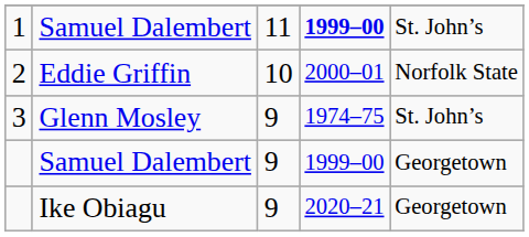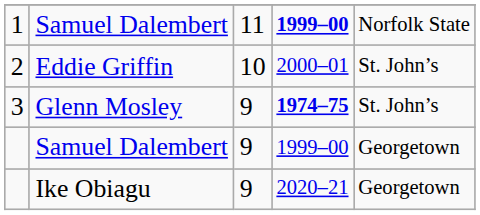1 | column 5: St. John’s -> Norfolk State
2 | column 5: Norfolk State -> St. John’s
3 | column 4: normal -> bold
